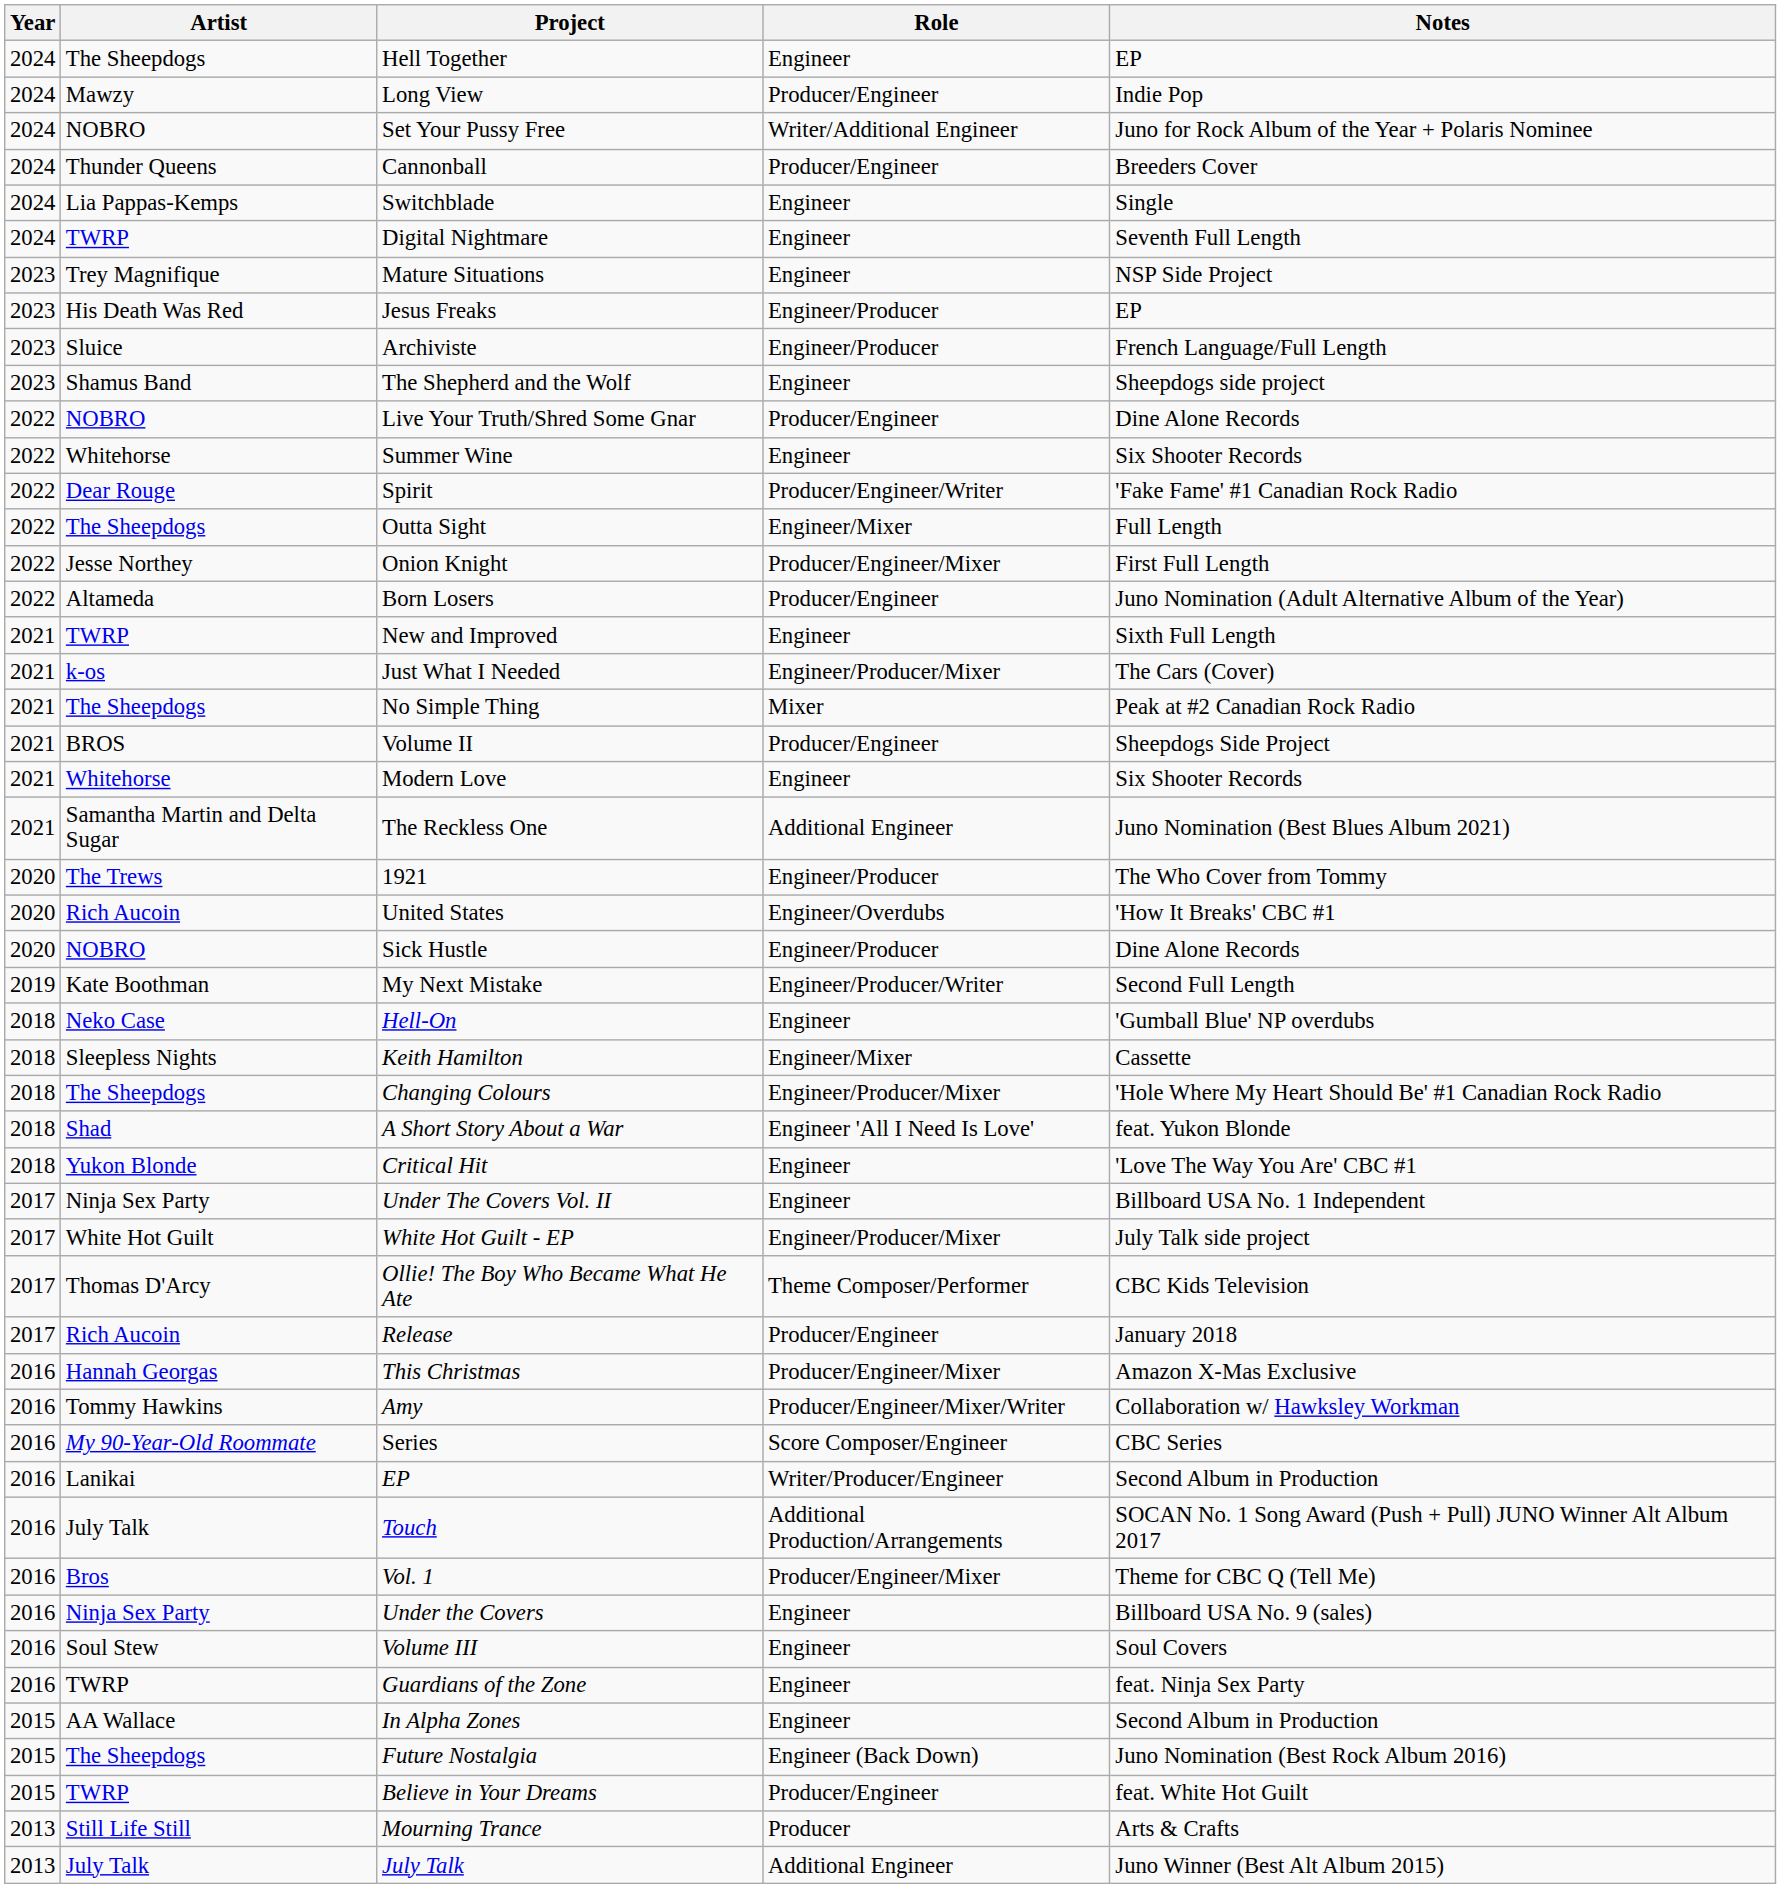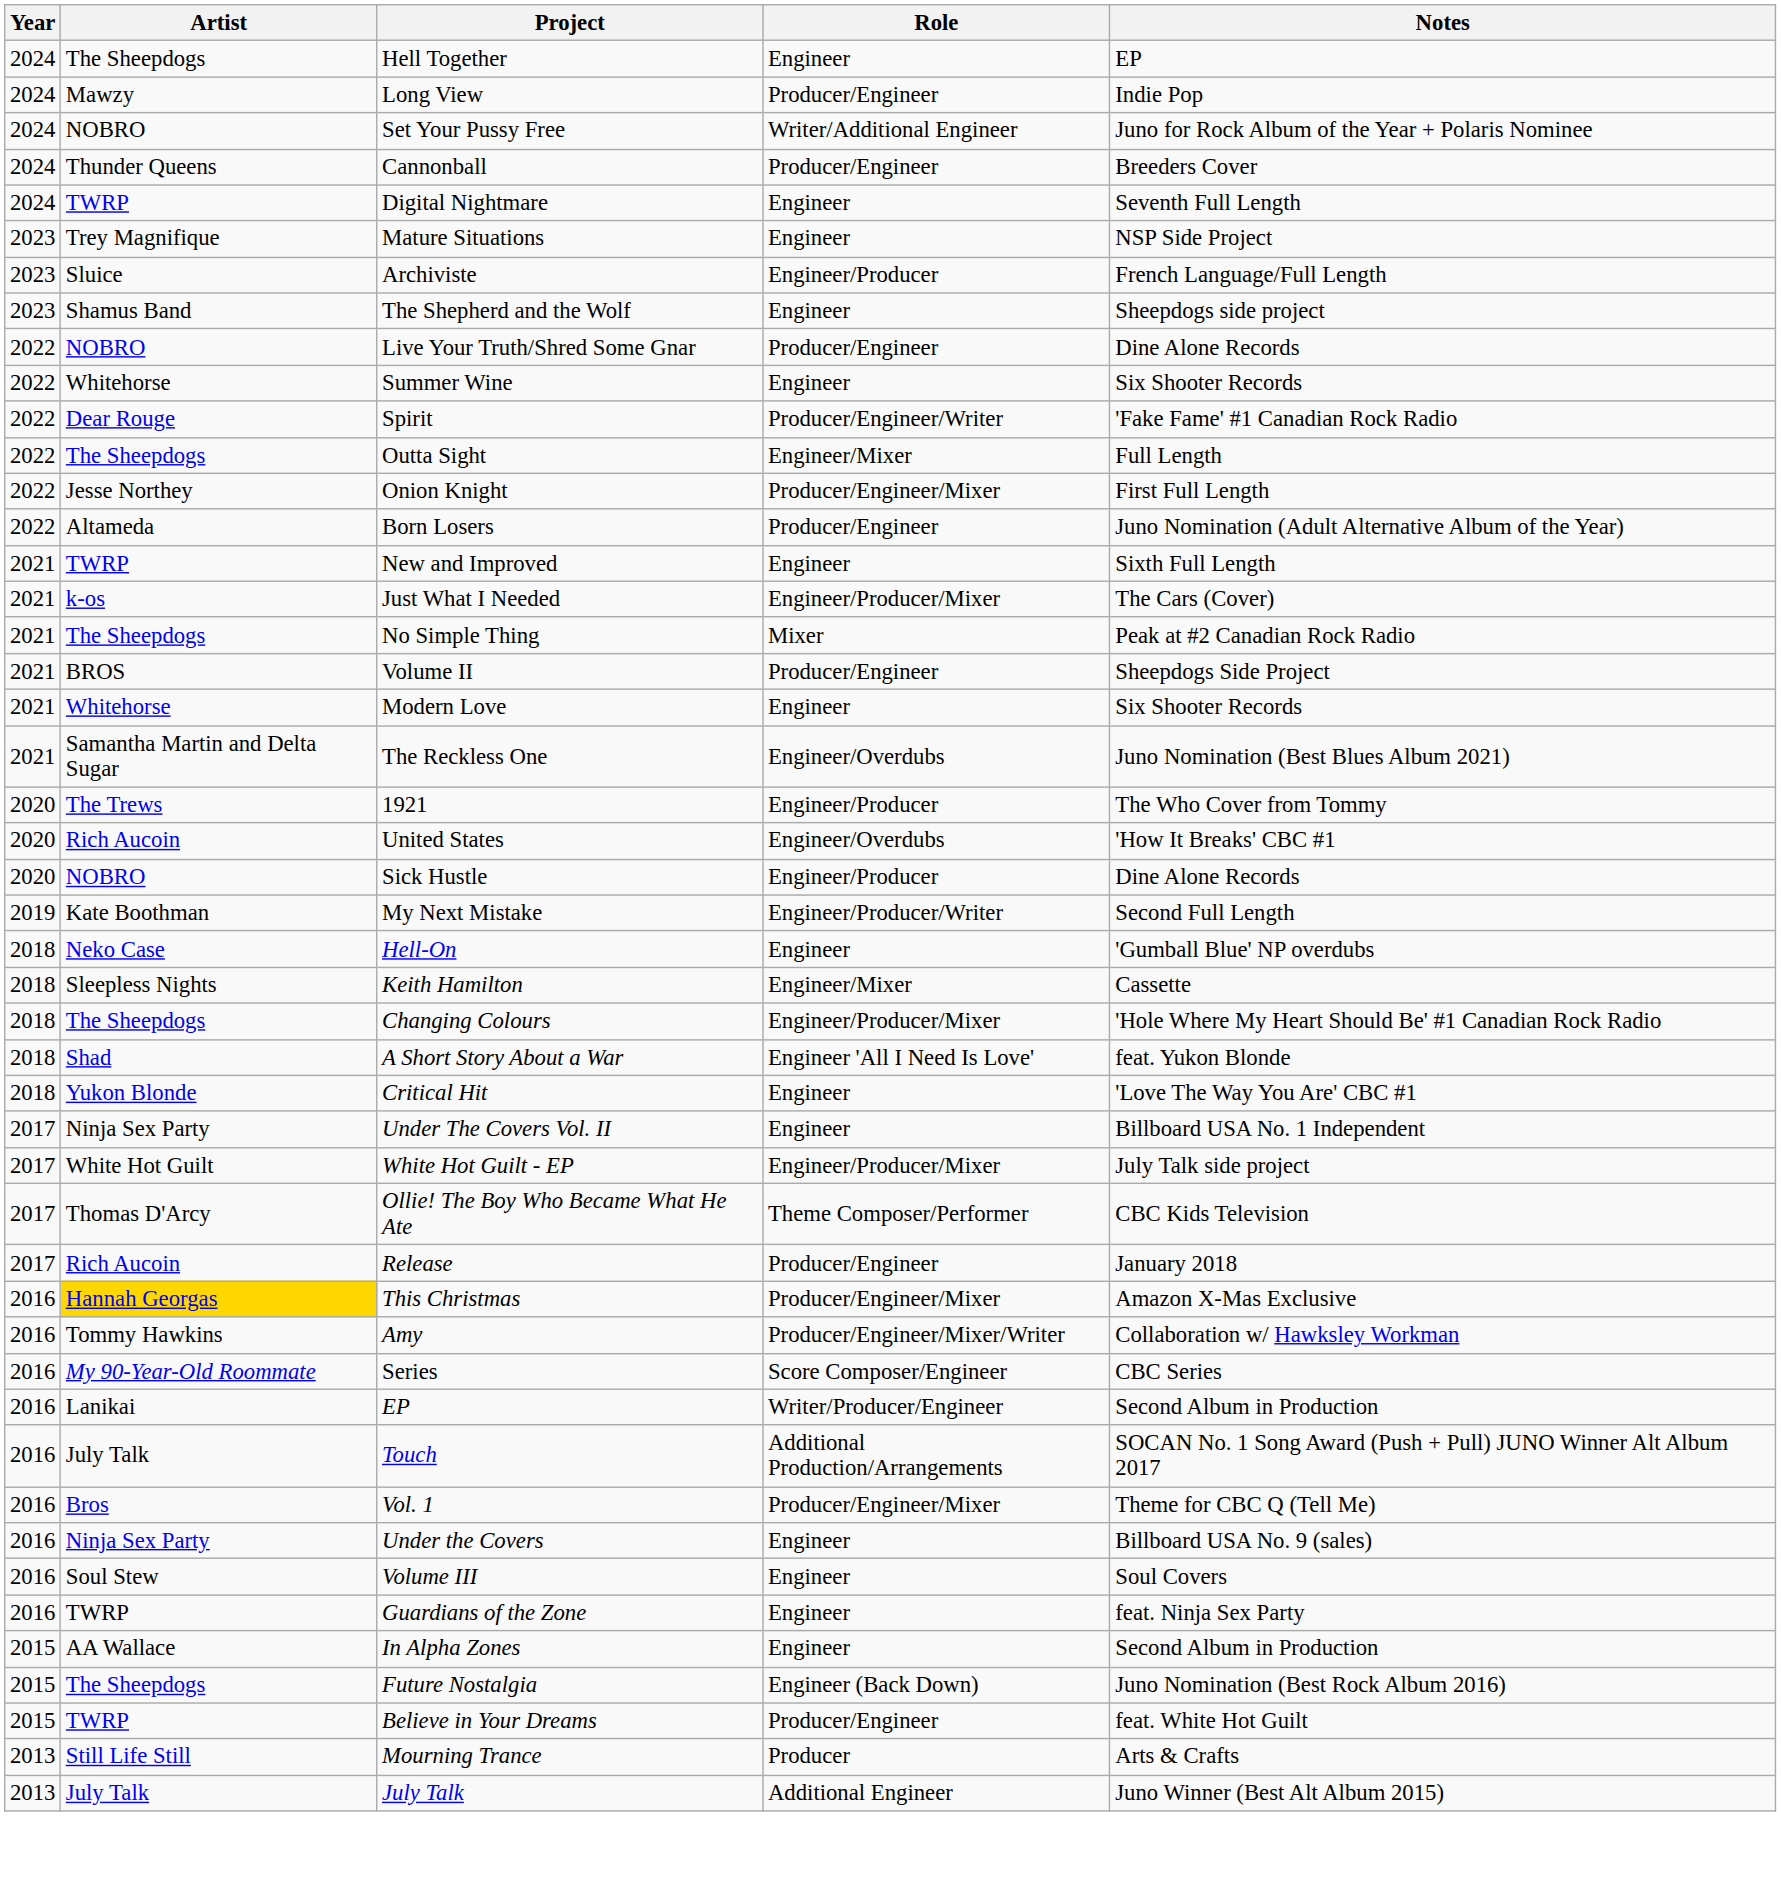- row: 2024 | Lia Pappas-Kemps | Switchblade | Engineer | Single
- row: 2023 | His Death Was Red | Jesus Freaks | Engineer/Producer | EP
The Reckless One | Role: Additional Engineer -> Engineer/Overdubs
This Christmas | Artist: no background -> gold background
